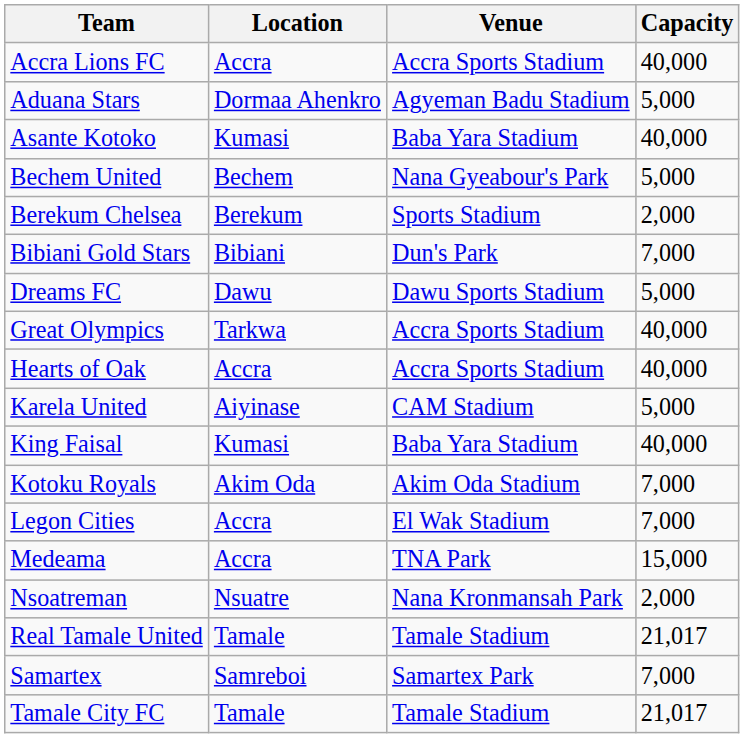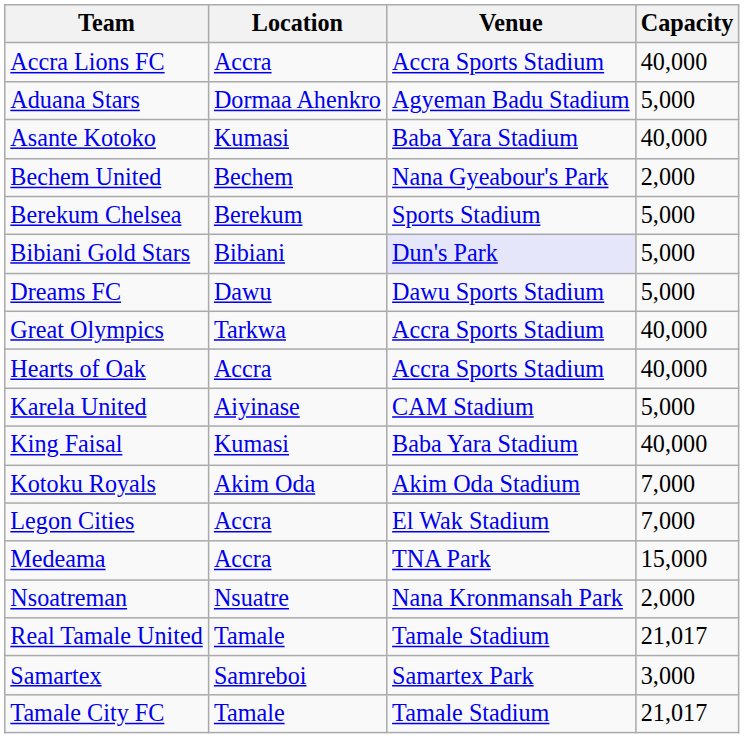Bechem United | Capacity: 5,000 -> 2,000
Berekum Chelsea | Capacity: 2,000 -> 5,000
Bibiani Gold Stars | Venue: no background -> lavender background
Bibiani Gold Stars | Capacity: 7,000 -> 5,000
Samartex | Capacity: 7,000 -> 3,000
